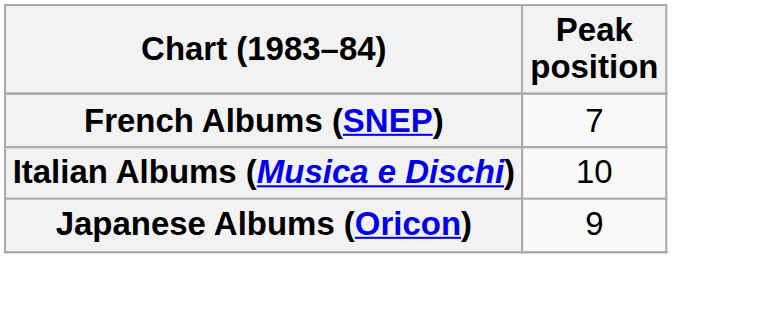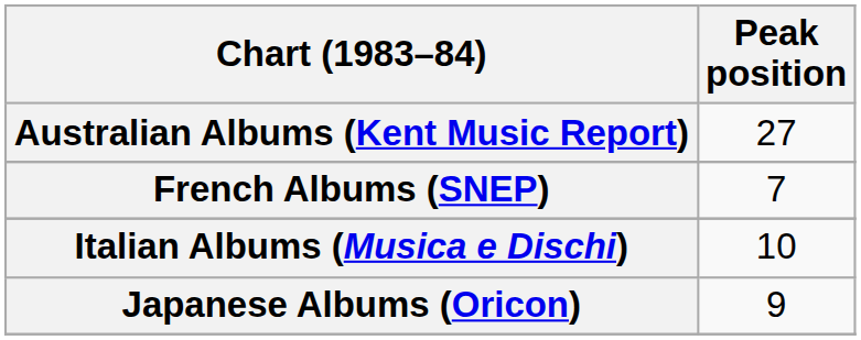+ row: Australian Albums (Kent Music Report) | 27
